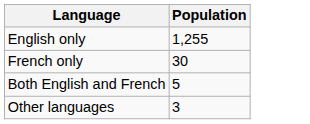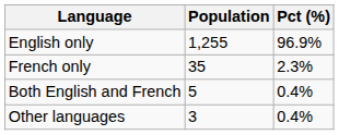+ column: Pct (%) | 96.9% | 2.3% | 0.4% | 0.4%
French only | Population: 30 -> 35
